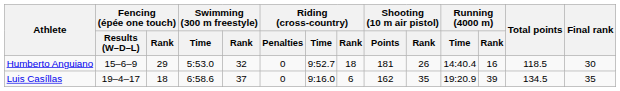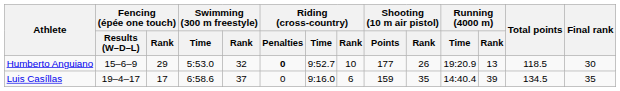Humberto Anguiano | Riding (cross-country) / Penalties: normal -> bold
Humberto Anguiano | Riding (cross-country) / Rank: 18 -> 10
Humberto Anguiano | Shooting (10 m air pistol) / Points: 181 -> 177
Humberto Anguiano | Running (4000 m) / Time: 14:40.4 -> 19:20.9
Humberto Anguiano | Running (4000 m) / Rank: 16 -> 13
Luis Casíllas | Fencing (épée one touch) / Rank: 18 -> 17
Luis Casíllas | Shooting (10 m air pistol) / Points: 162 -> 159
Luis Casíllas | Running (4000 m) / Time: 19:20.9 -> 14:40.4
